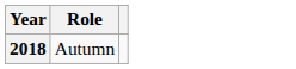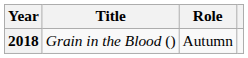+ column: Title | Grain in the Blood ()
